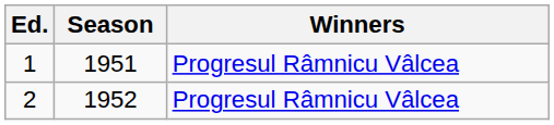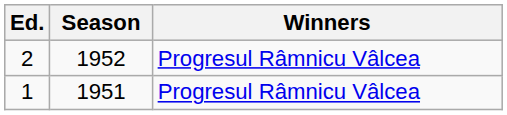rows swapped: 1 <-> 2
